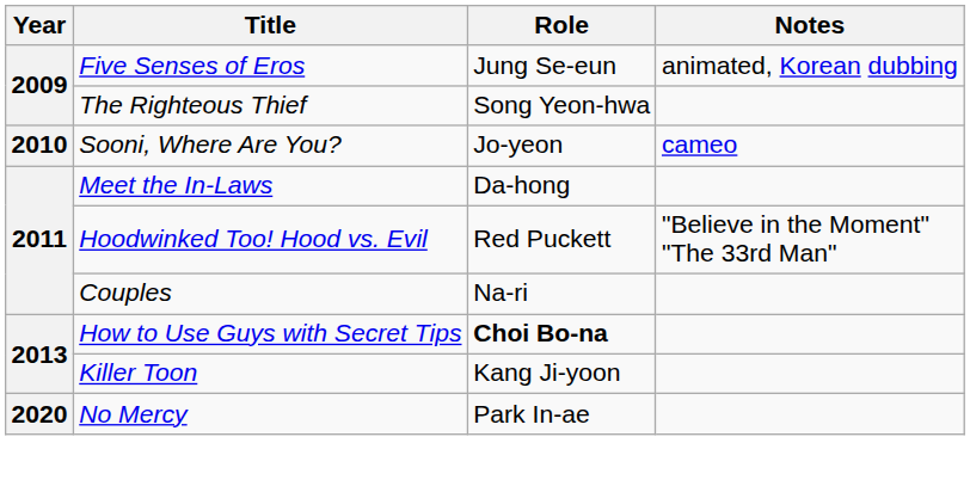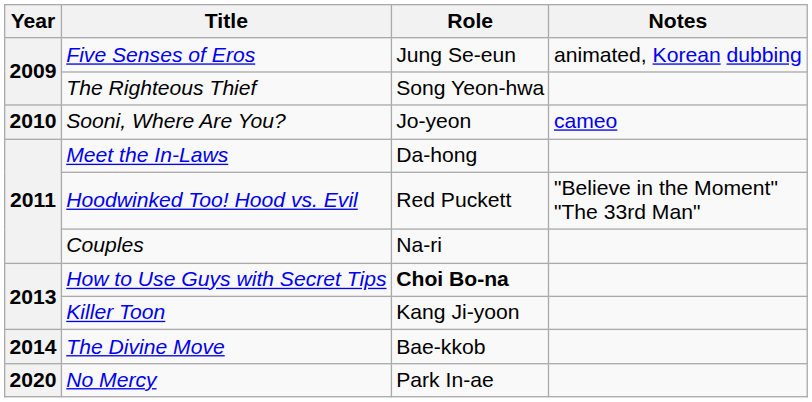+ row: 2014 | The Divine Move | Bae-kkob
